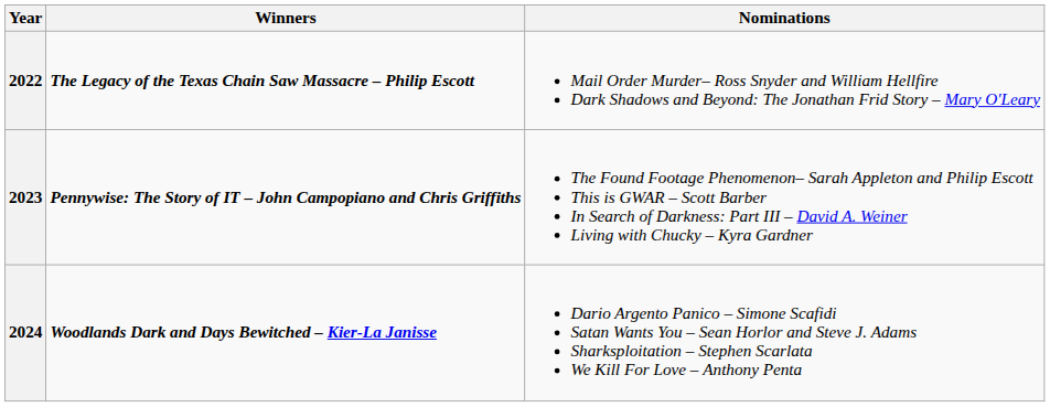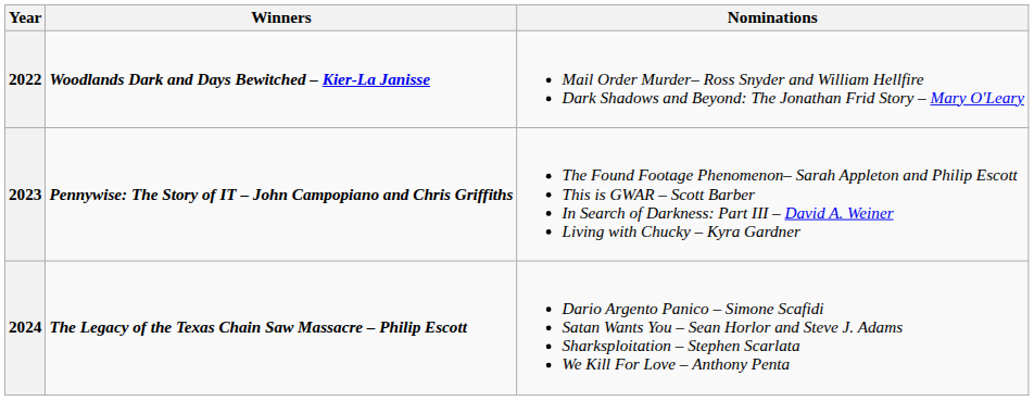2022 | Winners: The Legacy of the Texas Chain Saw Massacre – Philip Escott -> Woodlands Dark and Days Bewitched – Kier-La Janisse
2024 | Winners: Woodlands Dark and Days Bewitched – Kier-La Janisse -> The Legacy of the Texas Chain Saw Massacre – Philip Escott
